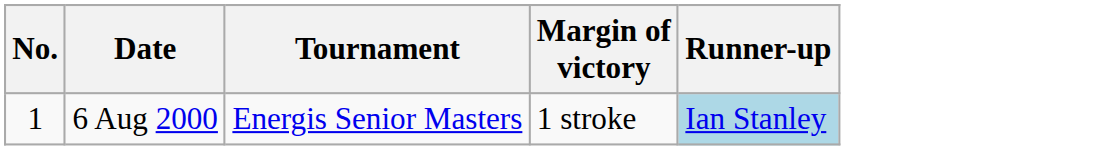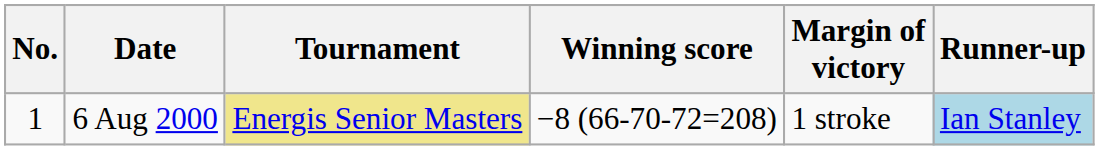+ column: Winning score | −8 (66-70-72=208)
6 Aug 2000 | Tournament: no background -> khaki background
